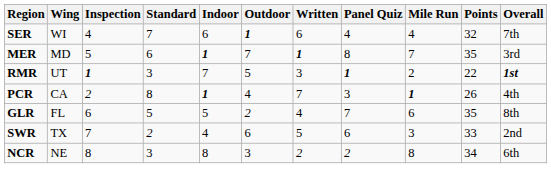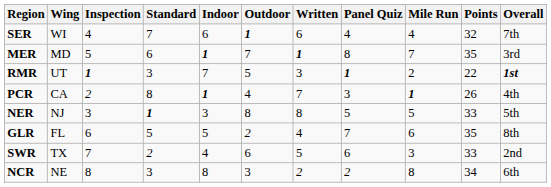+ row: NER | NJ | 3 | 1 | 3 | 8 | 8 | 5 | 5 | 33 | 5th
